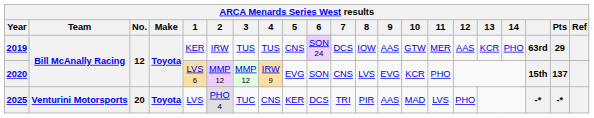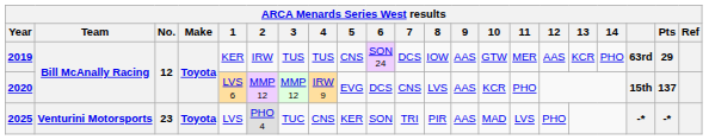2020 | 6: SON -> DCS
2020 | 9: EVG -> AAS
2025 | No.: 20 -> 23
2025 | 6: DCS -> SON
